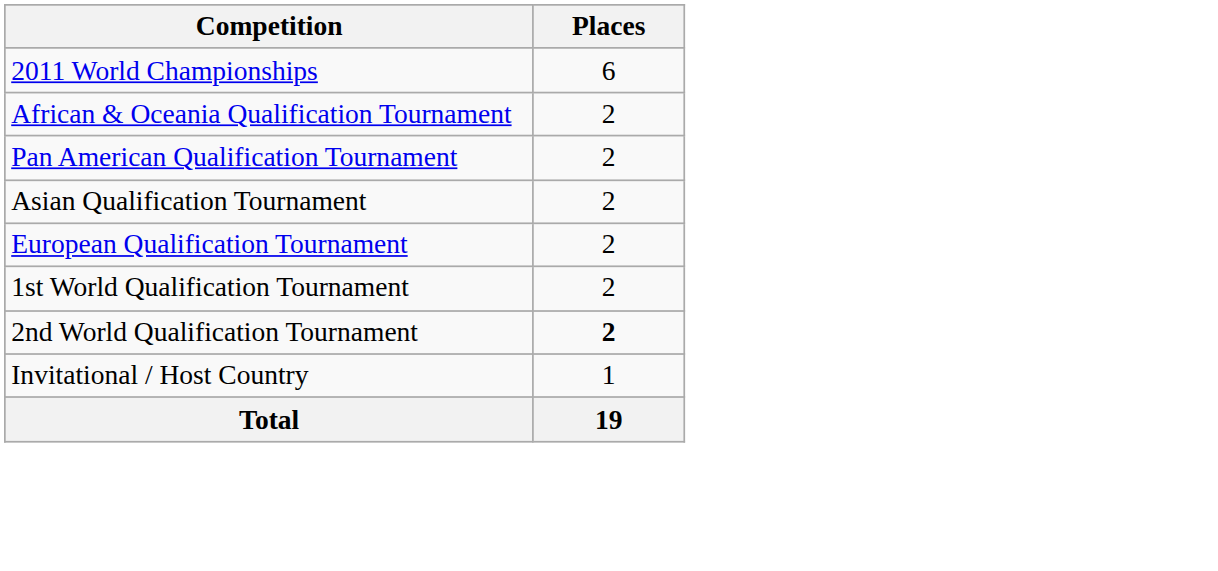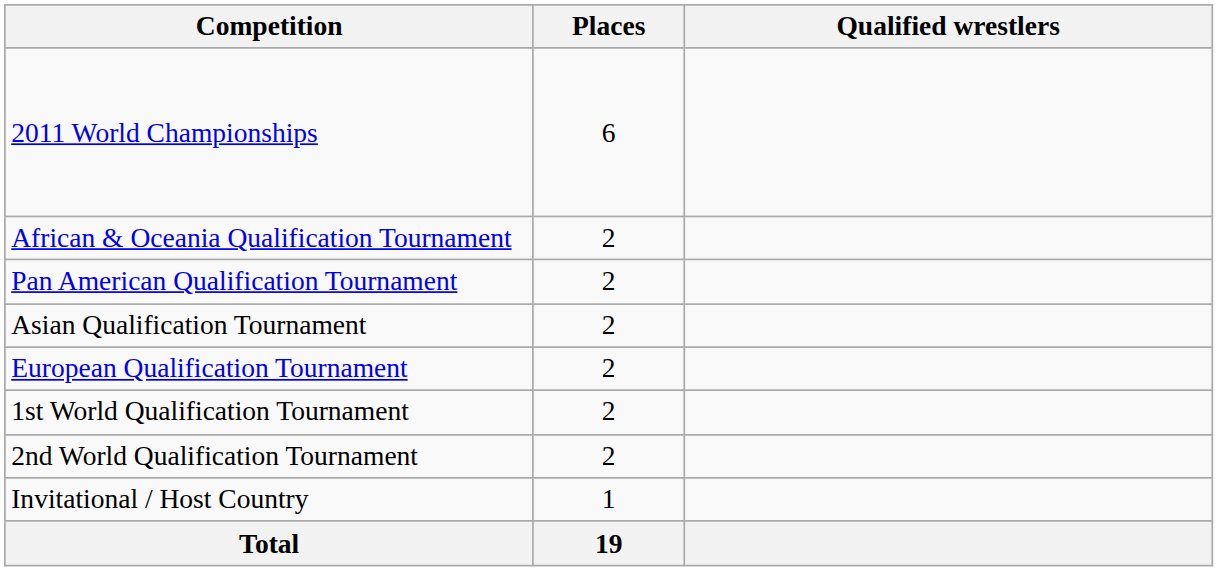+ column: Qualified wrestlers
2nd World Qualification Tournament | Places: bold -> normal
